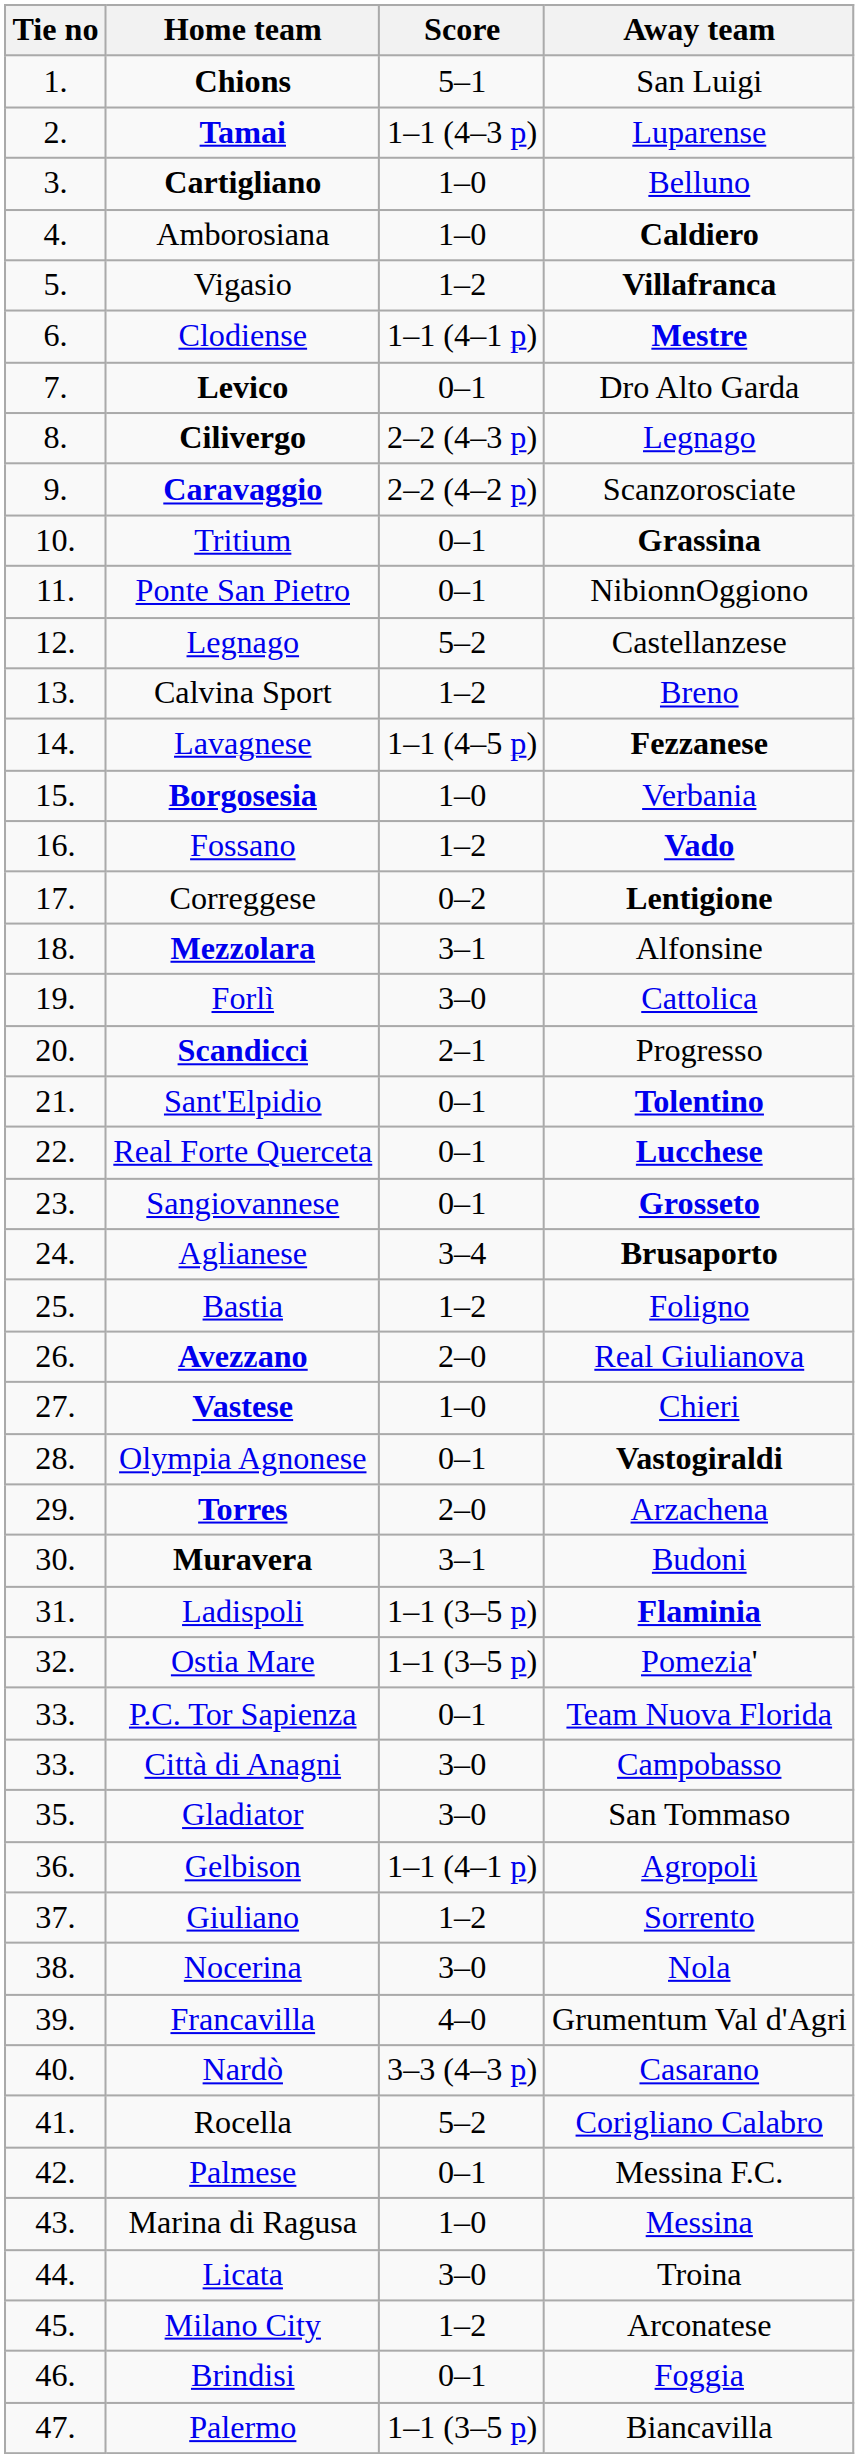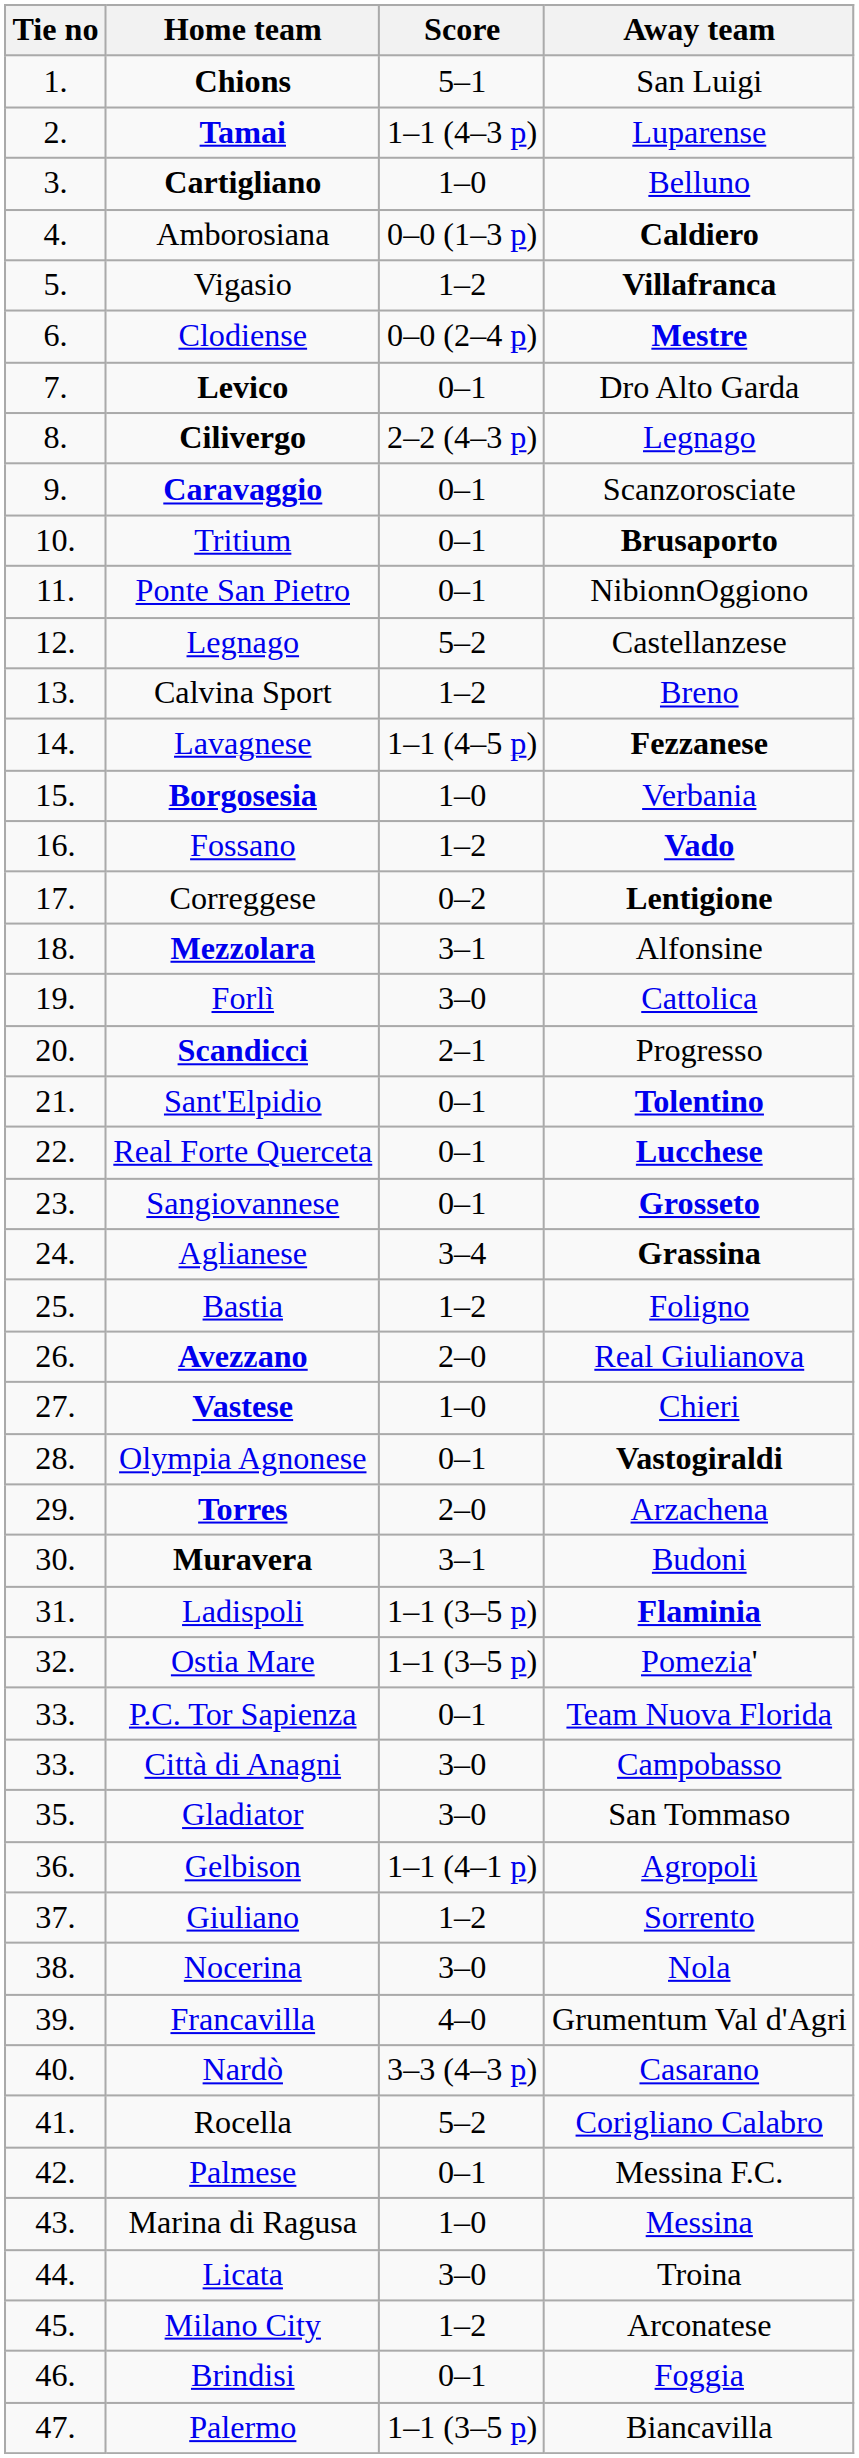Amborosiana | Score: 1–0 -> 0–0 (1–3 p)
Clodiense | Score: 1–1 (4–1 p) -> 0–0 (2–4 p)
Caravaggio | Score: 2–2 (4–2 p) -> 0–1
Tritium | Away team: Grassina -> Brusaporto
Aglianese | Away team: Brusaporto -> Grassina
